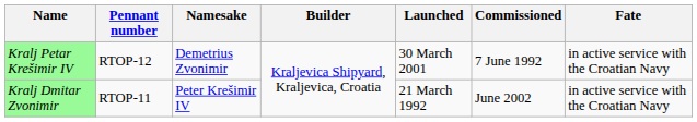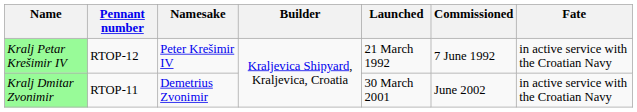Kralj Petar Krešimir IV | Namesake: Demetrius Zvonimir -> Peter Krešimir IV
Kralj Petar Krešimir IV | Launched: 30 March 2001 -> 21 March 1992
Kralj Dmitar Zvonimir | Namesake: Peter Krešimir IV -> Demetrius Zvonimir
Kralj Dmitar Zvonimir | Launched: 21 March 1992 -> 30 March 2001
